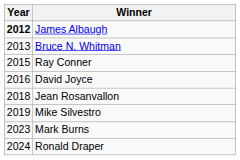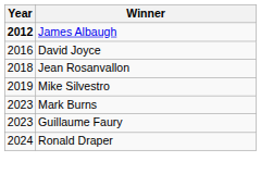- row: 2013 | Bruce N. Whitman
- row: 2015 | Ray Conner
+ row: 2023 | Guillaume Faury
